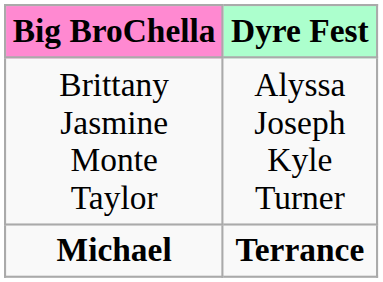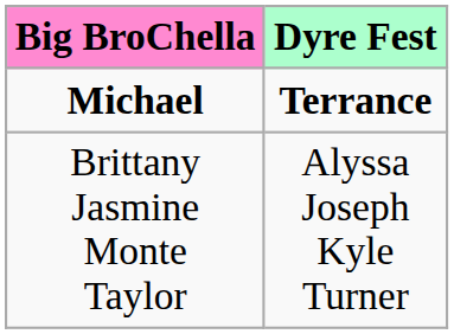rows swapped: Michael <-> Brittany Jasmine Monte Taylor
